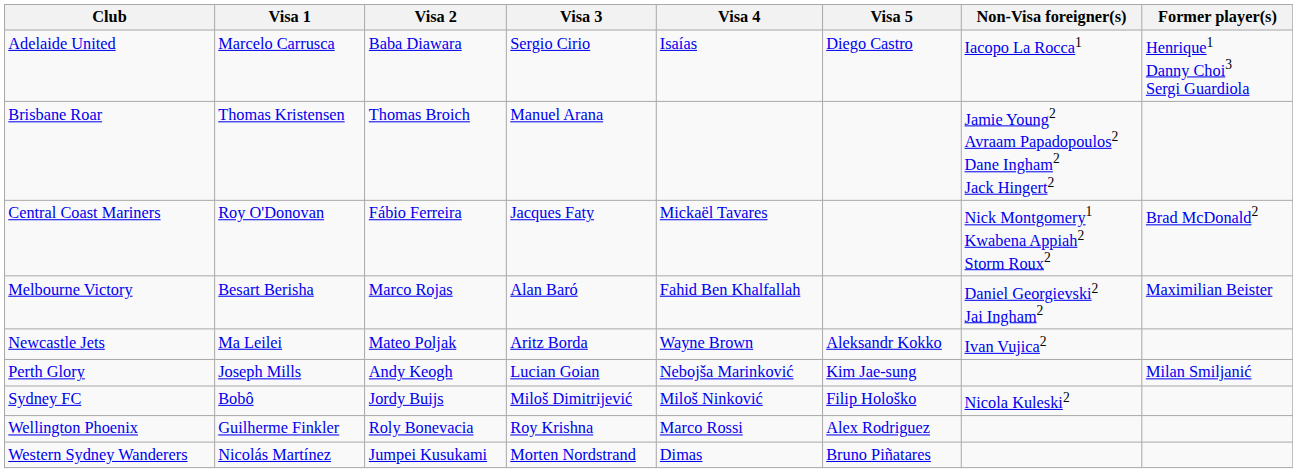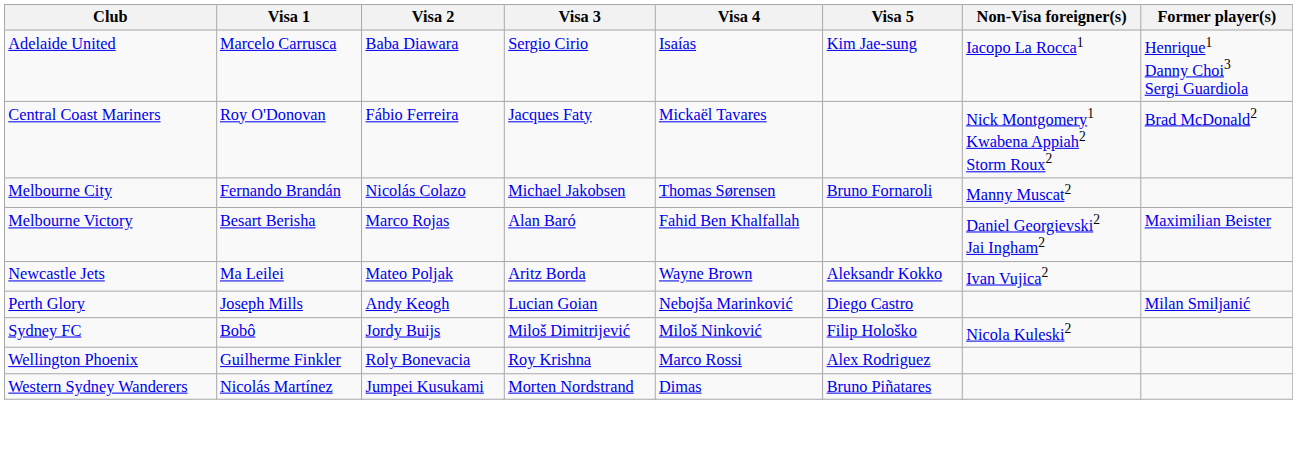Adelaide United | Visa 5: Diego Castro -> Kim Jae-sung
- row: Brisbane Roar | Thomas Kristensen | Thomas Broich | Manuel Arana | Jamie Young2 Avraam Papadopoulos2 Dane Ingham2 Jack Hingert2
+ row: Melbourne City | Fernando Brandán | Nicolás Colazo | Michael Jakobsen | Thomas Sørensen | Bruno Fornaroli | Manny Muscat2
Perth Glory | Visa 5: Kim Jae-sung -> Diego Castro
